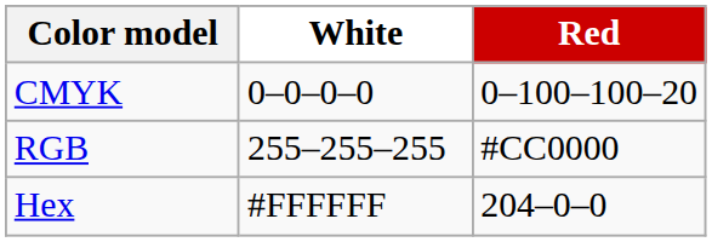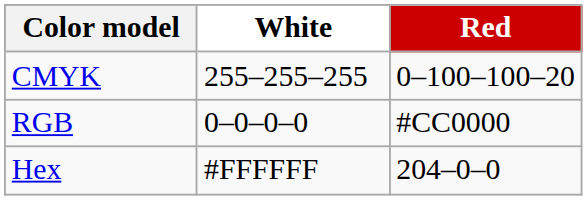CMYK | White: 0–0–0–0 -> 255–255–255
RGB | White: 255–255–255 -> 0–0–0–0
